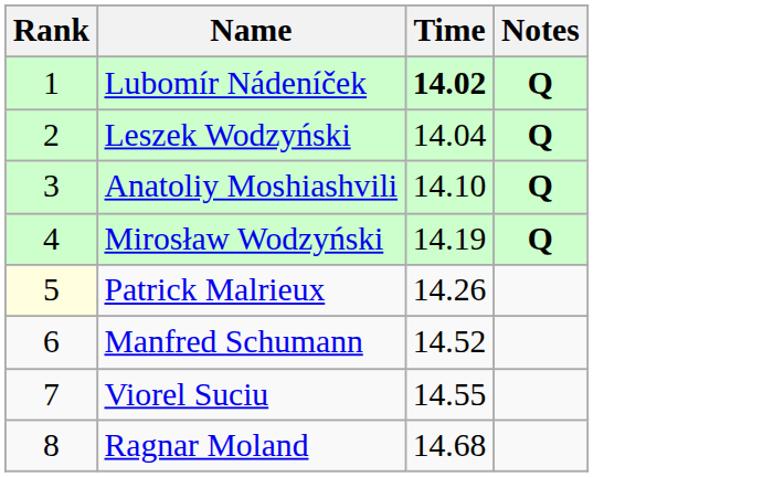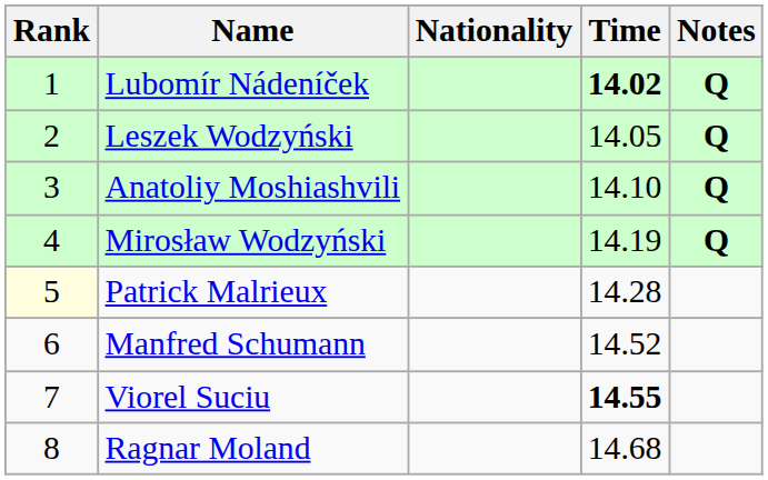+ column: Nationality
Leszek Wodzyński | Time: 14.04 -> 14.05
Patrick Malrieux | Time: 14.26 -> 14.28
Viorel Suciu | Time: normal -> bold
